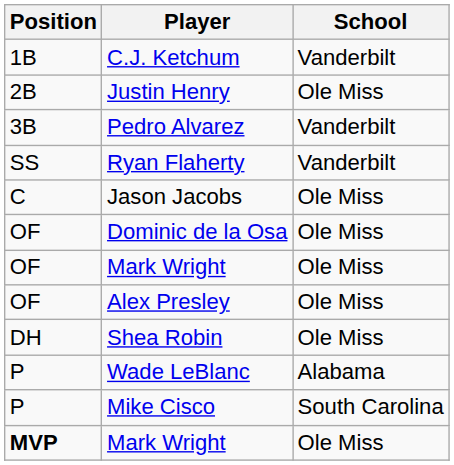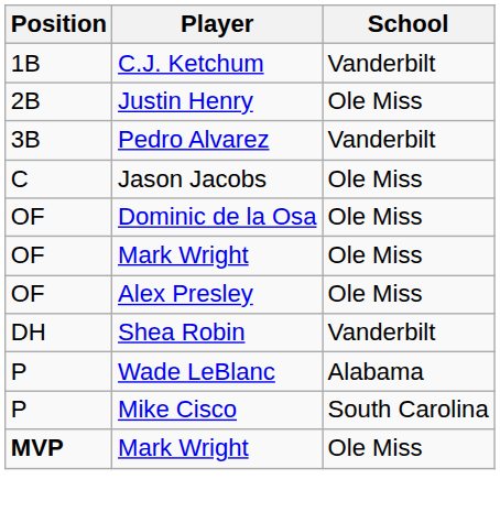- row: SS | Ryan Flaherty | Vanderbilt
Shea Robin | School: Ole Miss -> Vanderbilt
